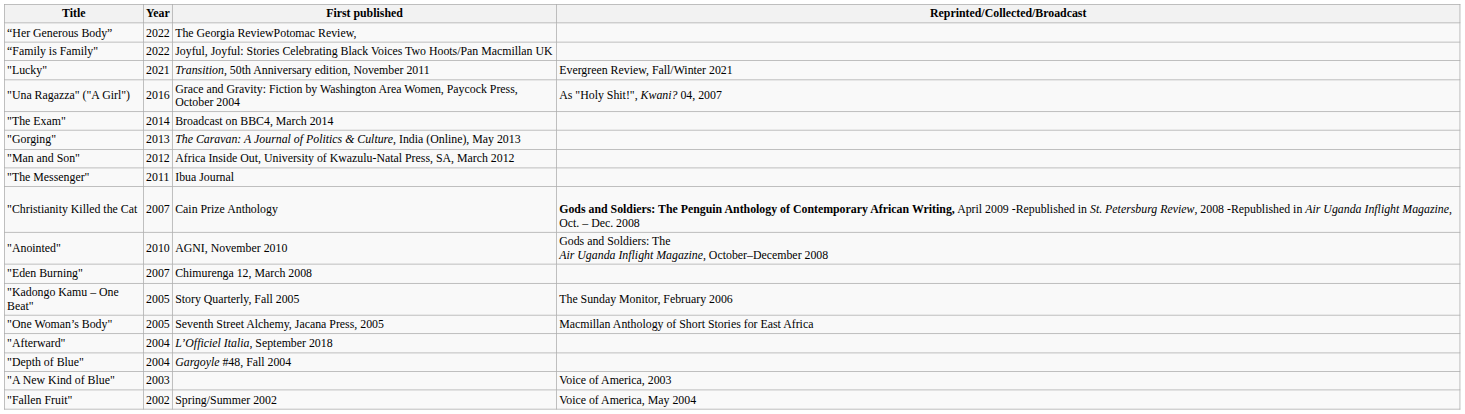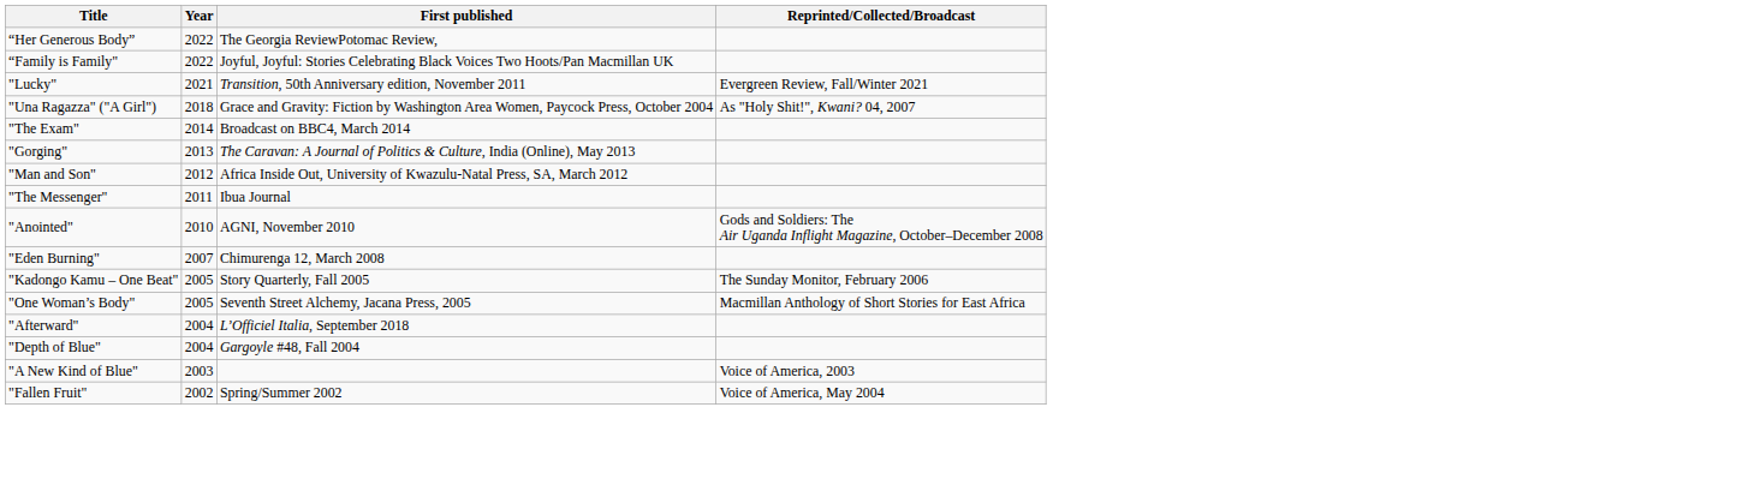"Una Ragazza" ("A Girl") | Year: 2016 -> 2018
- row: "Christianity Killed the Cat | 2007 | Cain Prize Anthology | Gods and Soldiers: The Penguin Anthology of Contemporary African Writing, April 2009 -Republished in St. Petersburg Review, 2008 -Republished in Air Uganda Inflight Magazine, Oct. – Dec. 2008
